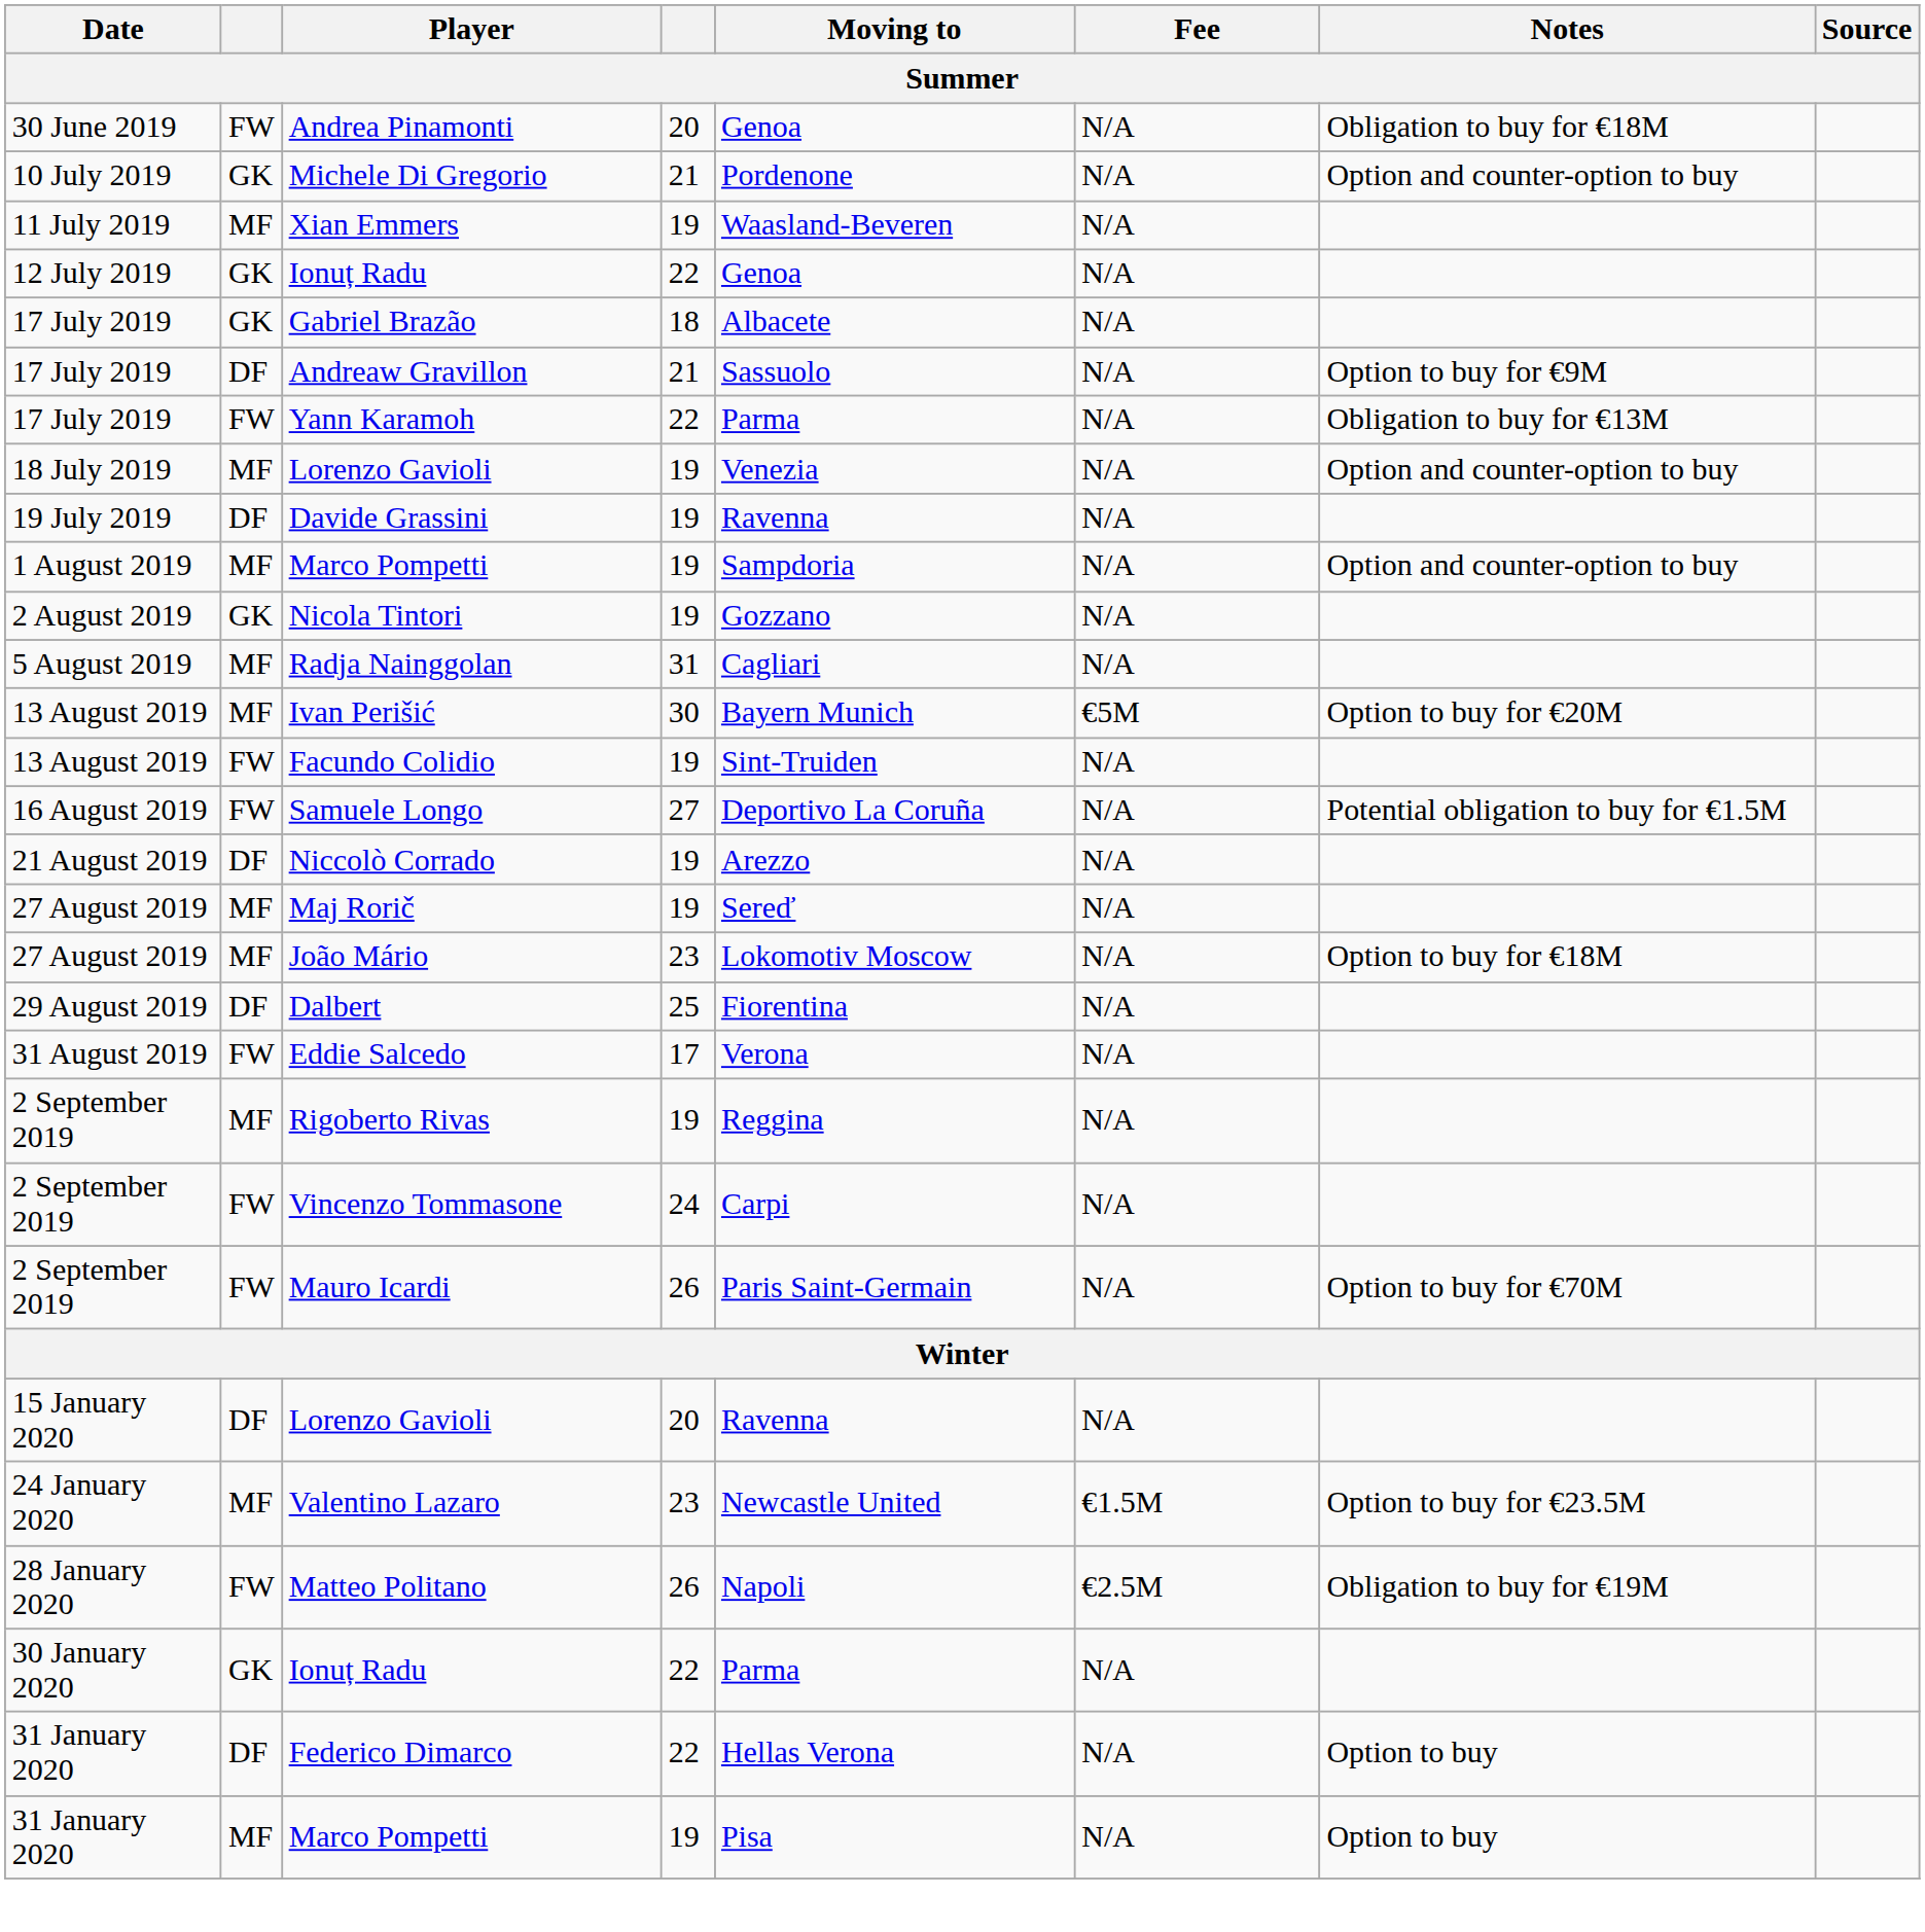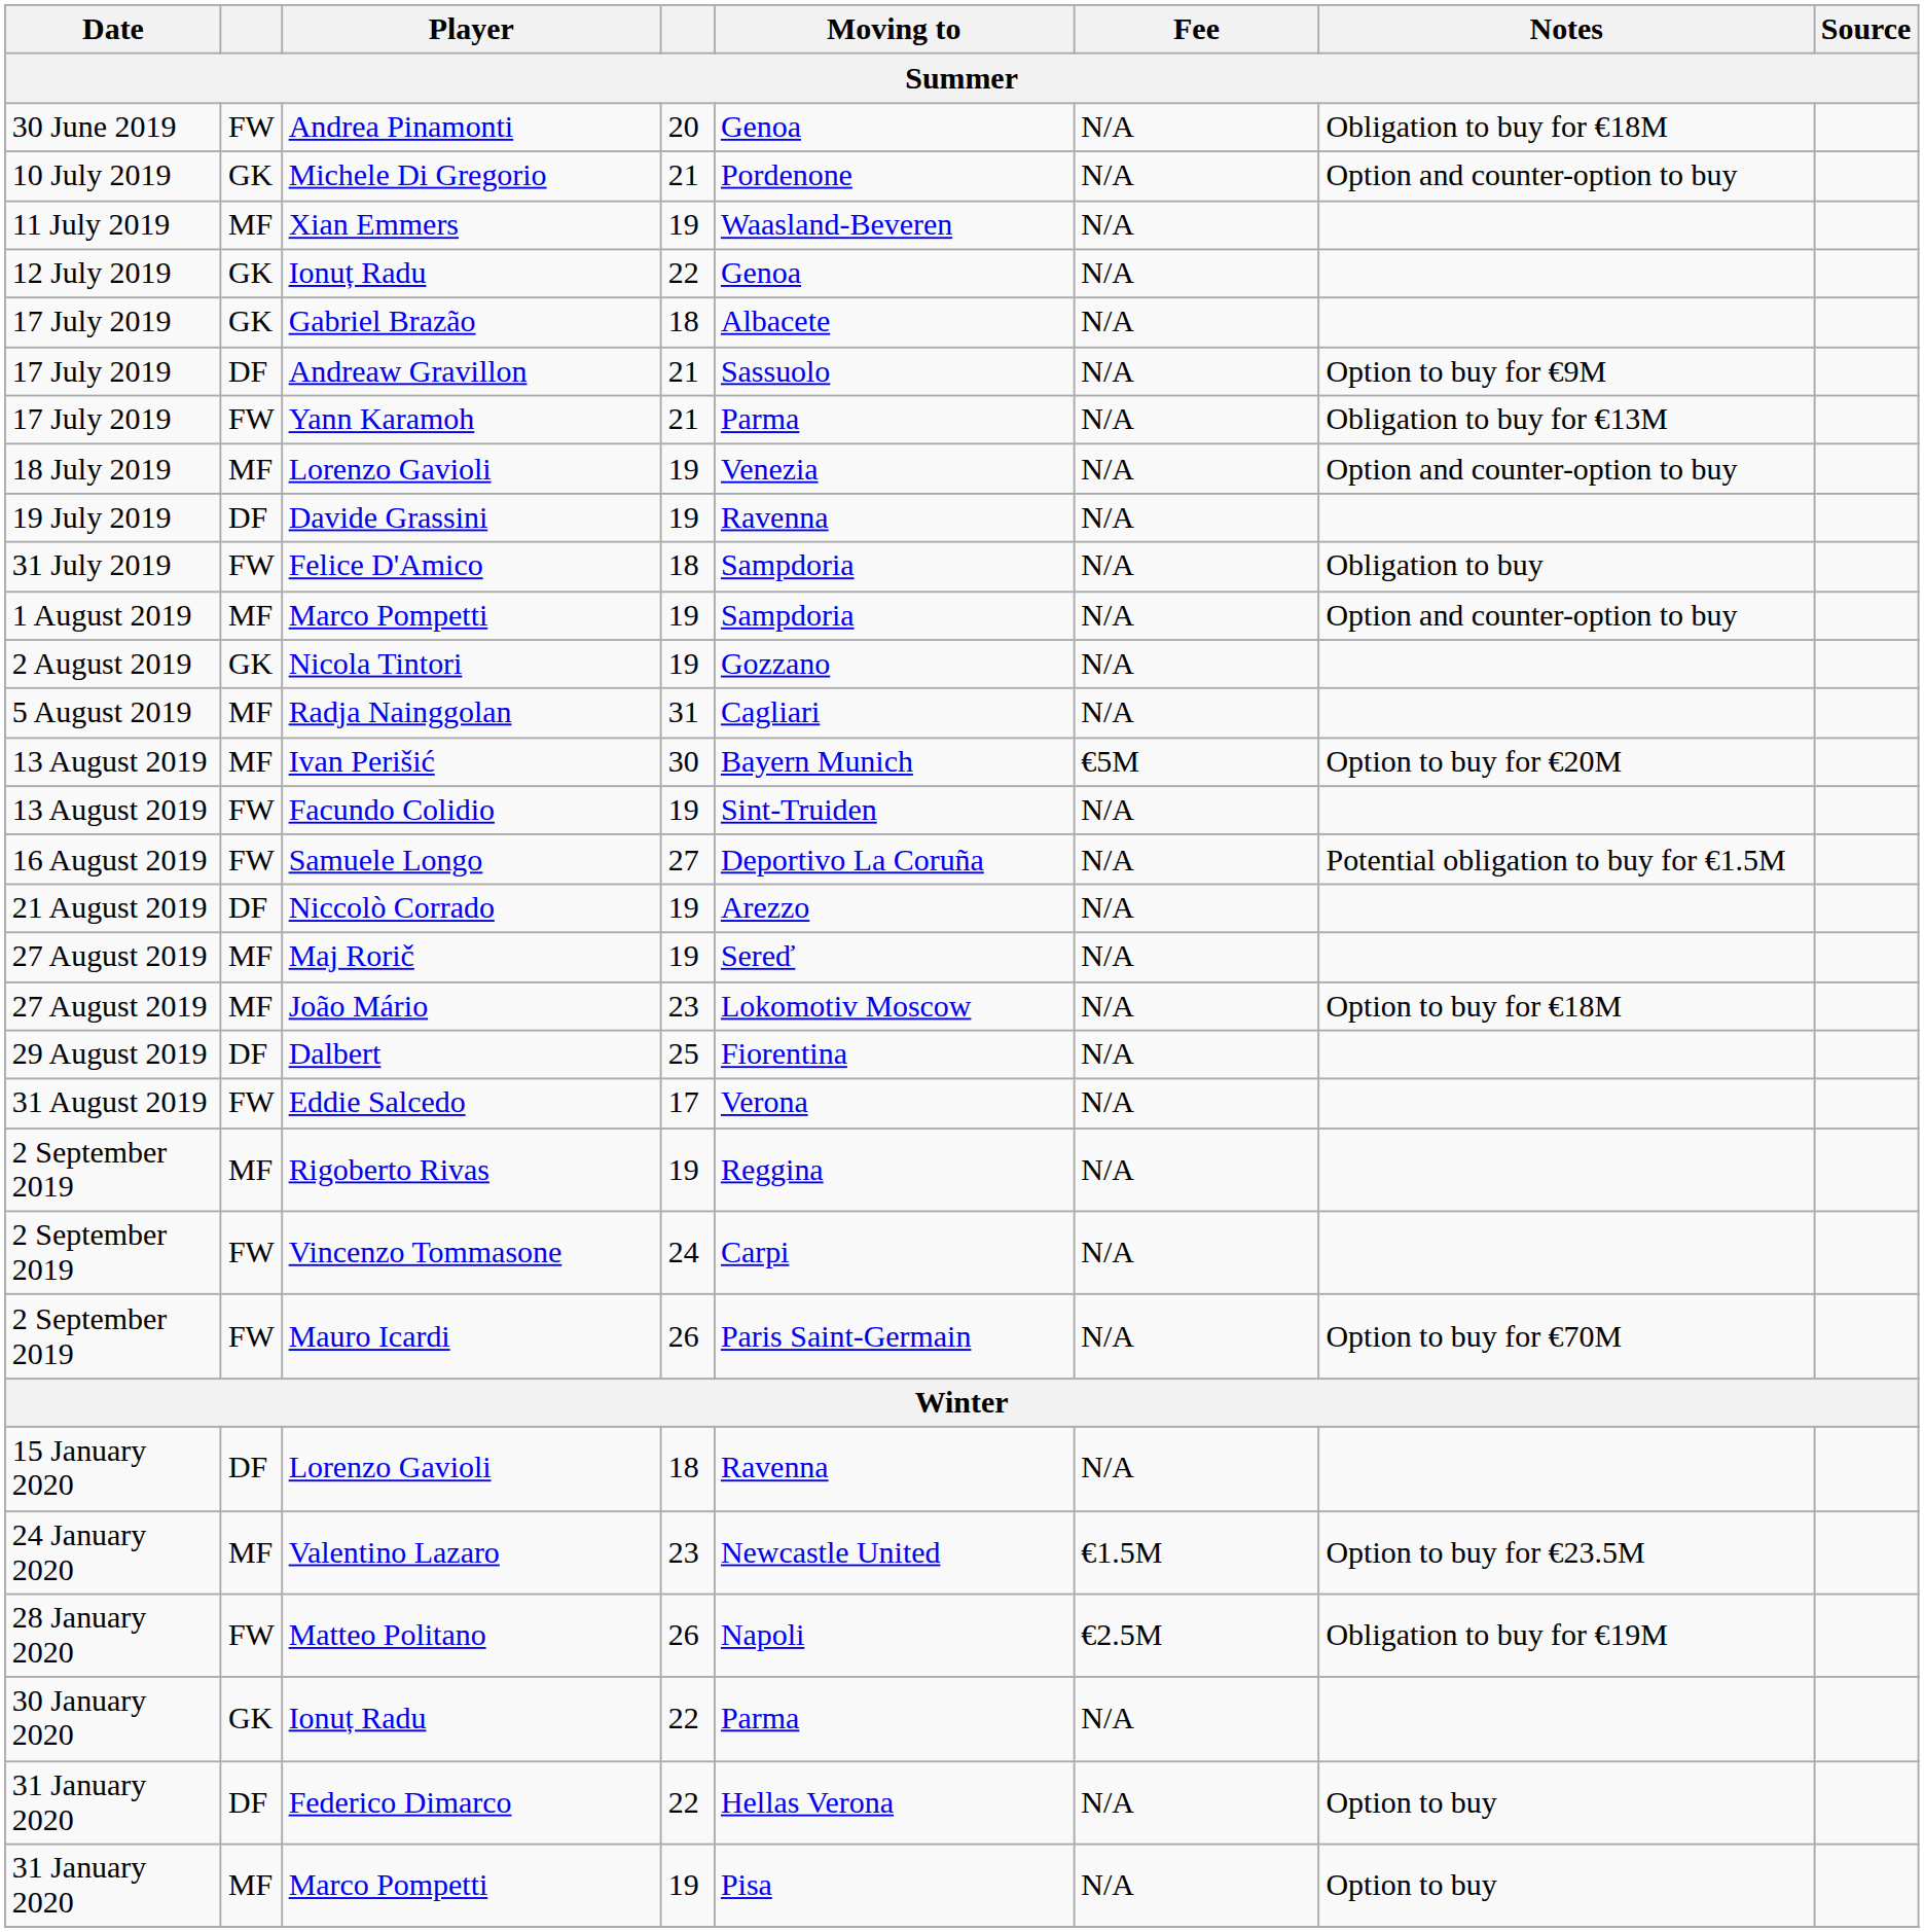Yann Karamoh | column 4: 22 -> 21
+ row: 31 July 2019 | FW | Felice D'Amico | 18 | Sampdoria | N/A | Obligation to buy
15 January 2020 / Lorenzo Gavioli | column 4: 20 -> 18
